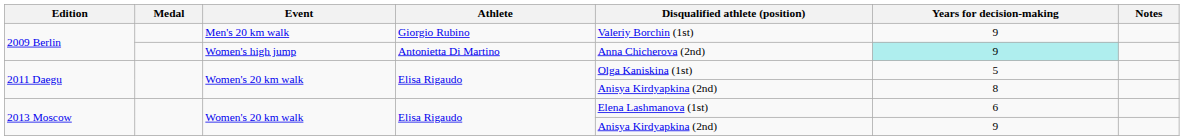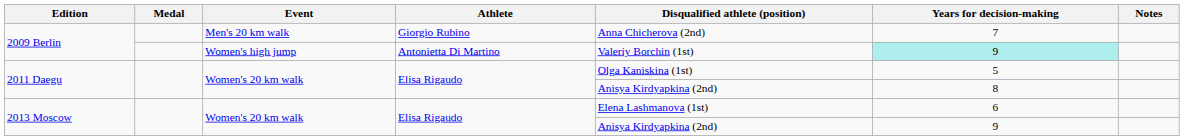2009 Berlin / Men's 20 km walk | Disqualified athlete (position): Valeriy Borchin (1st) -> Anna Chicherova (2nd)
2009 Berlin / Men's 20 km walk | Years for decision-making: 9 -> 7
2009 Berlin / Women's high jump | Disqualified athlete (position): Anna Chicherova (2nd) -> Valeriy Borchin (1st)
